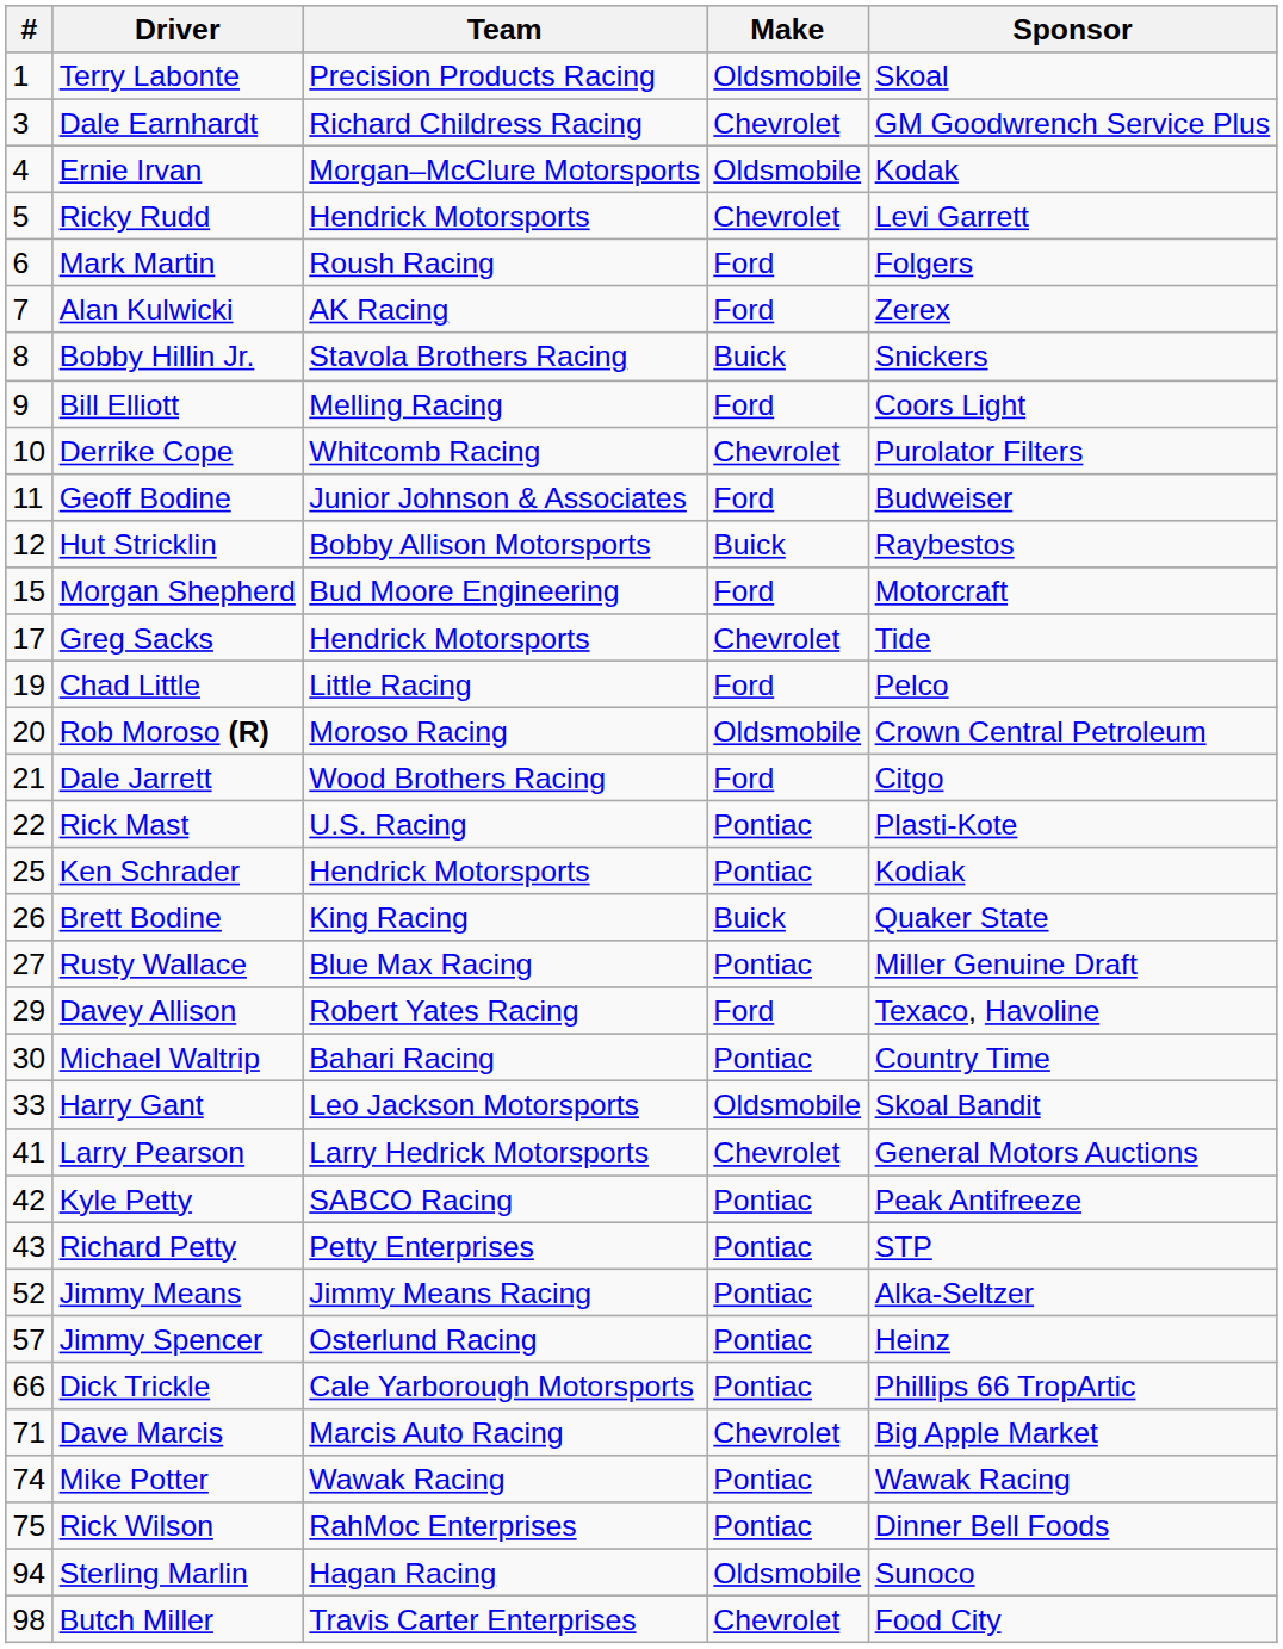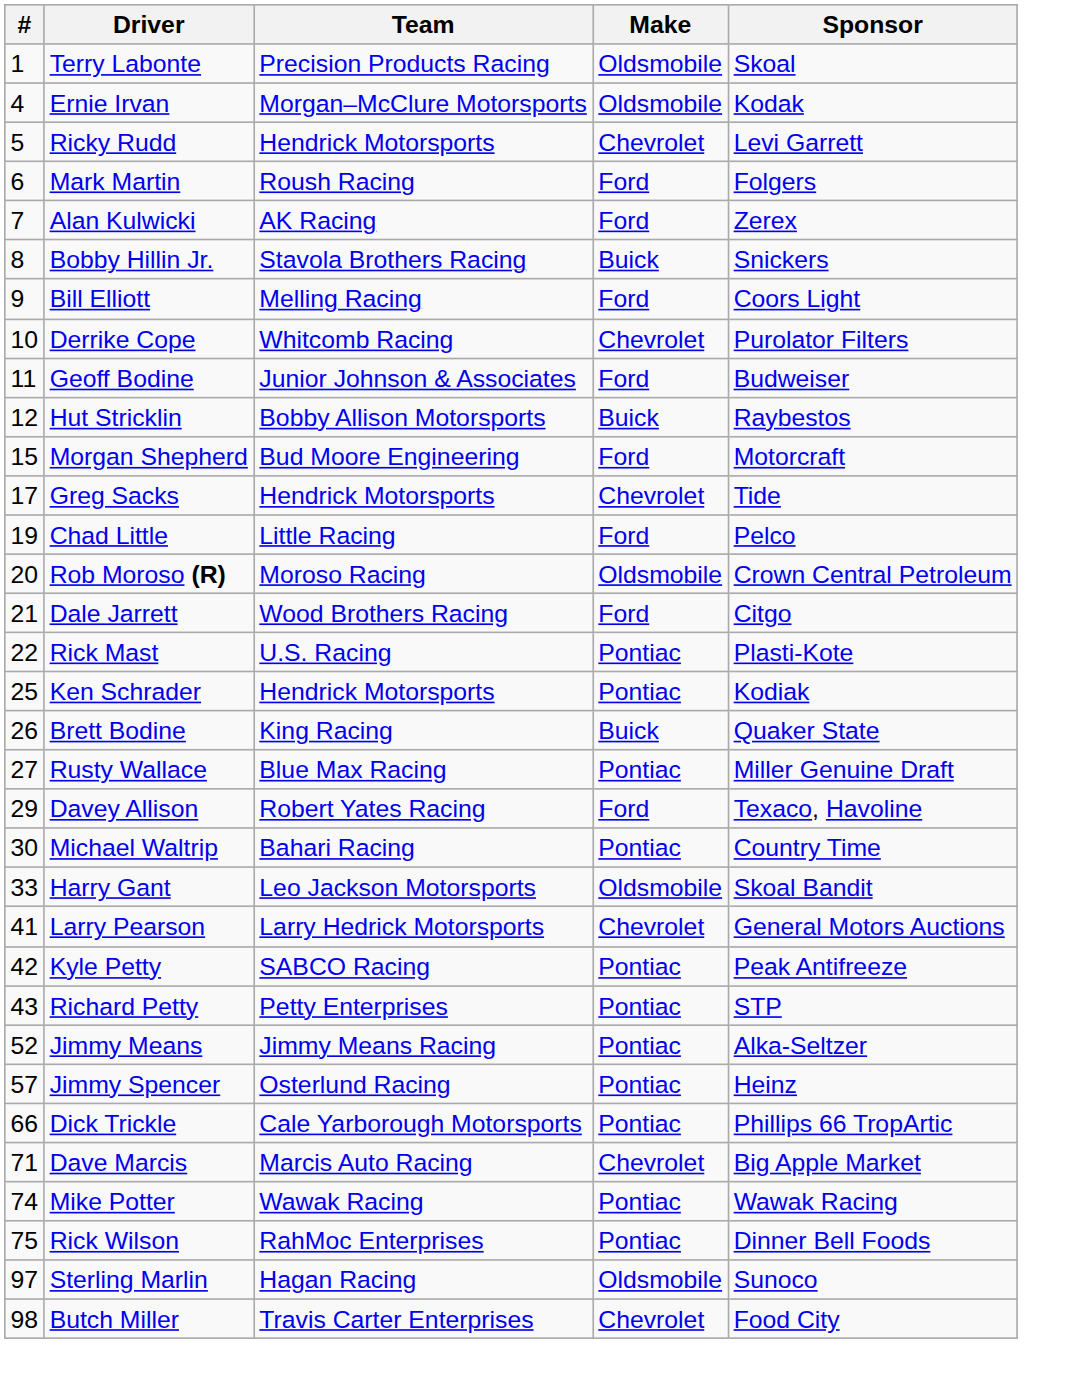- row: 3 | Dale Earnhardt | Richard Childress Racing | Chevrolet | GM Goodwrench Service Plus
Sterling Marlin | #: 94 -> 97
